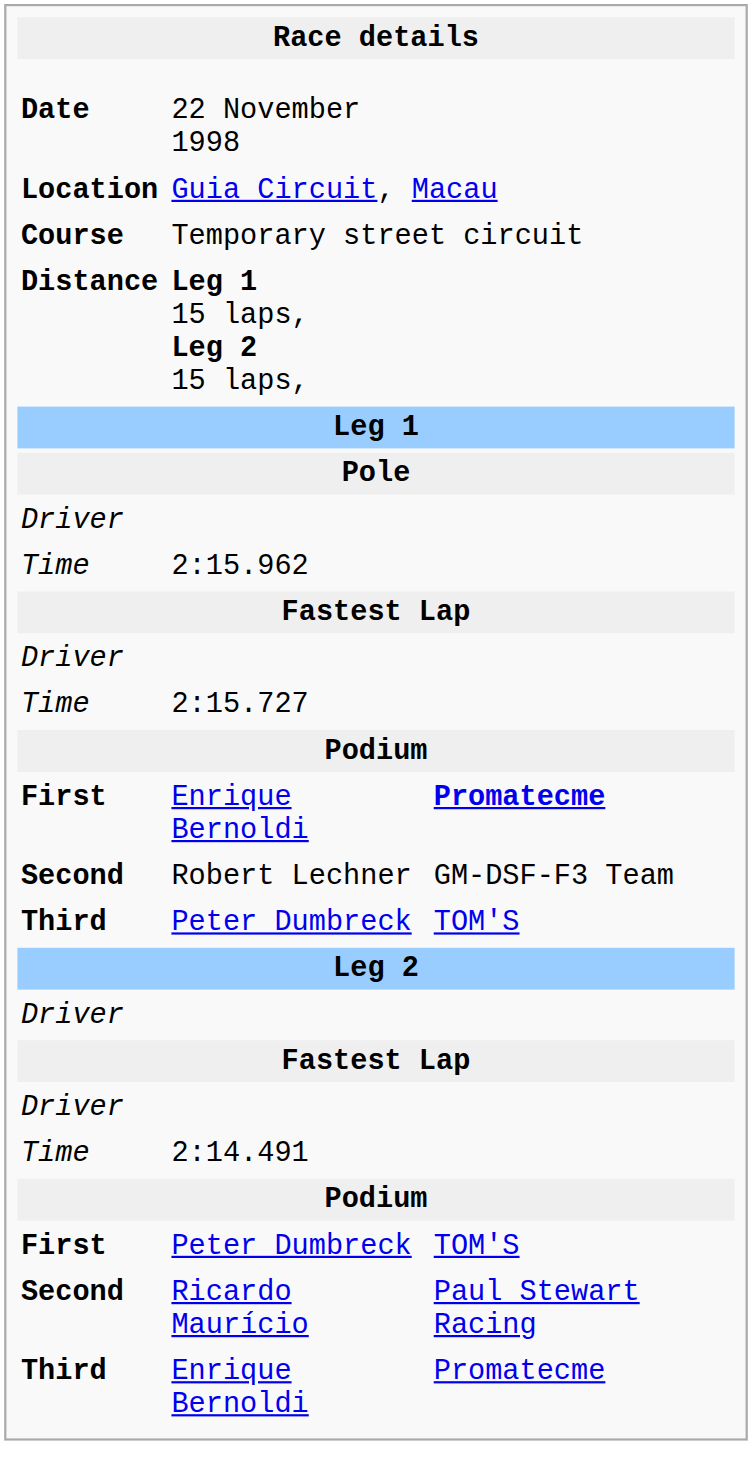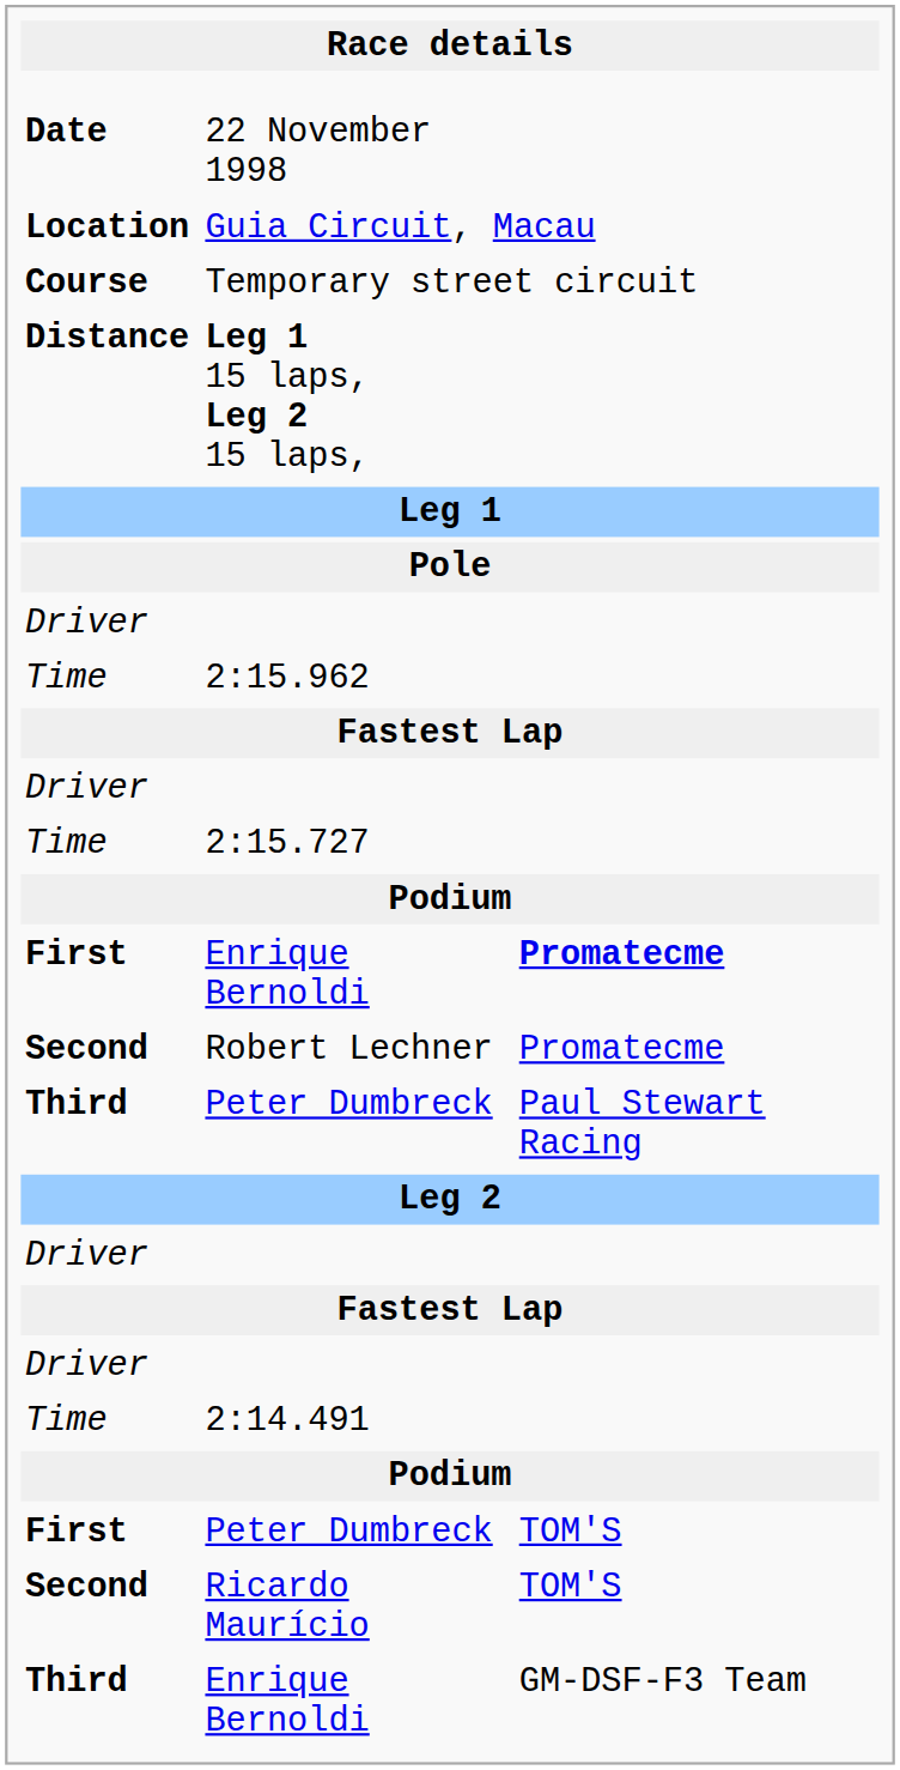Robert Lechner | column 3: GM-DSF-F3 Team -> Promatecme
Third / Peter Dumbreck | column 3: TOM'S -> Paul Stewart Racing
Ricardo Maurício | column 3: Paul Stewart Racing -> TOM'S
Third / Enrique Bernoldi | column 3: Promatecme -> GM-DSF-F3 Team
